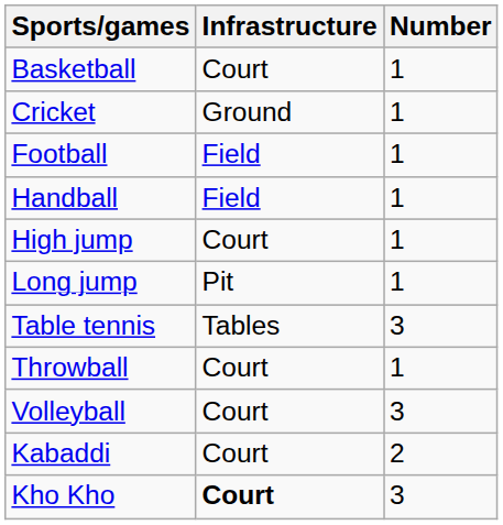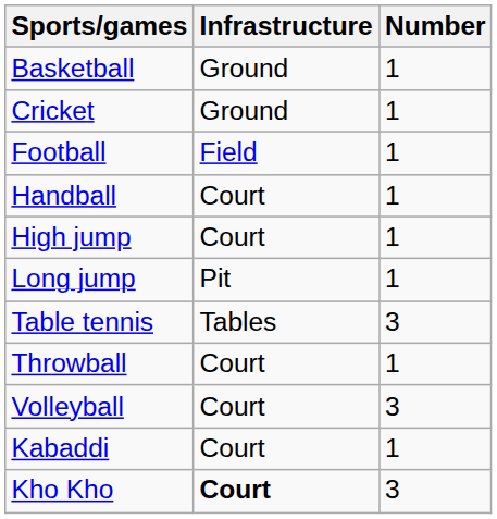Basketball | Infrastructure: Court -> Ground
Handball | Infrastructure: Field -> Court
Kabaddi | Number: 2 -> 1
